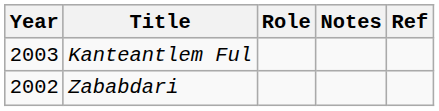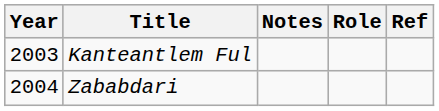columns swapped: Role <-> Notes
Zababdari | Year: 2002 -> 2004
